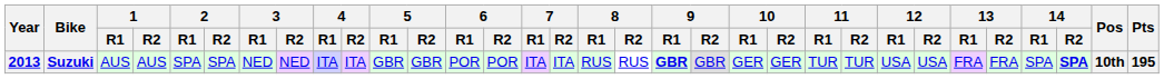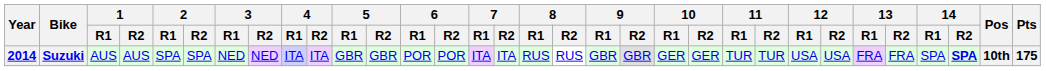Suzuki | Year: 2013 -> 2014
Suzuki | 9 / R1: bold -> normal
Suzuki | Pts: 195 -> 175
